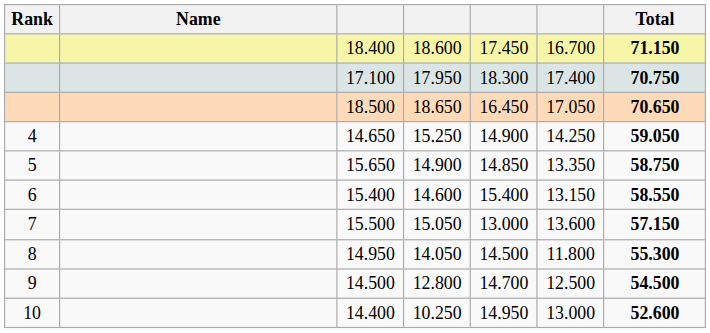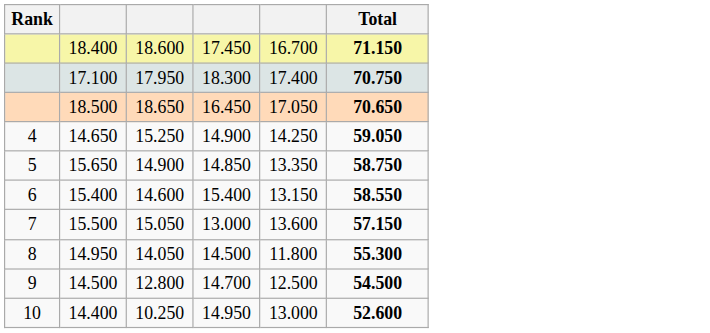- column: Name
